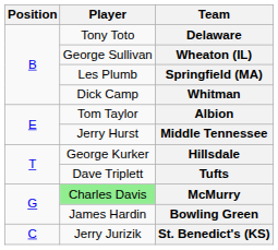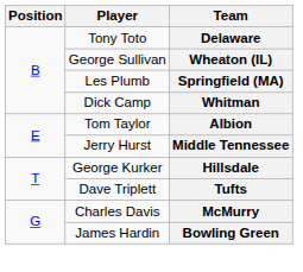McMurry | Player: lightgreen background -> no background
- row: C | Jerry Jurizik | St. Benedict's (KS)
